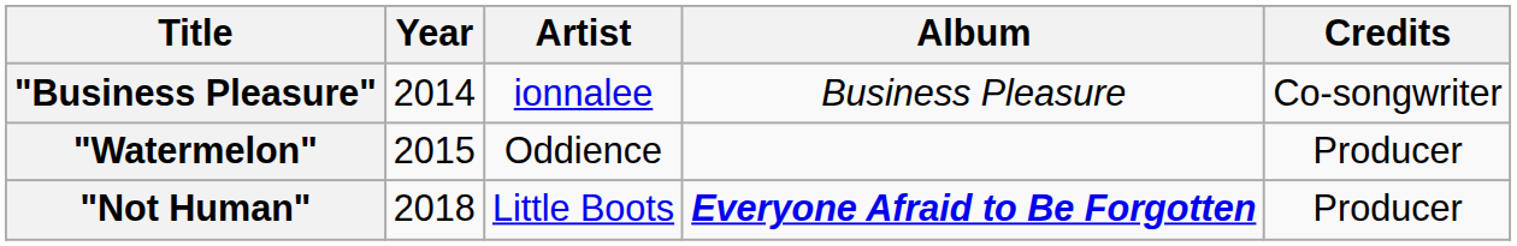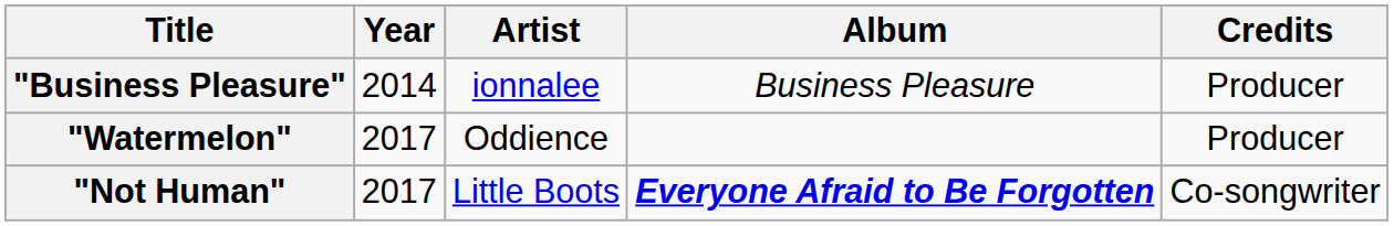"Business Pleasure" | Credits: Co-songwriter -> Producer
"Watermelon" | Year: 2015 -> 2017
"Not Human" | Year: 2018 -> 2017
"Not Human" | Credits: Producer -> Co-songwriter
